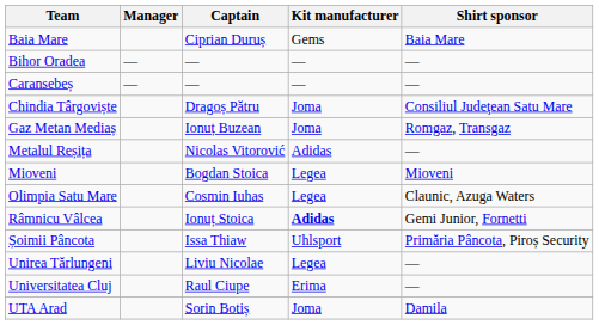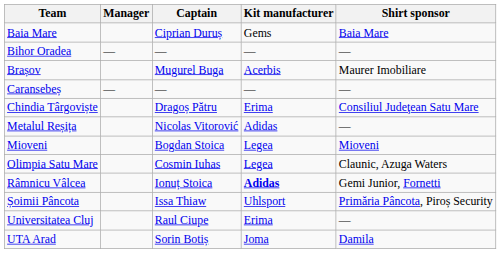+ row: Brașov | Mugurel Buga | Acerbis | Maurer Imobiliare
Chindia Târgoviște | Kit manufacturer: Joma -> Erima
- row: Gaz Metan Mediaș | Ionuț Buzean | Joma | Romgaz, Transgaz
- row: Unirea Tărlungeni | Liviu Nicolae | Legea | —
